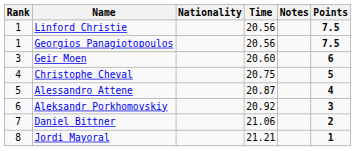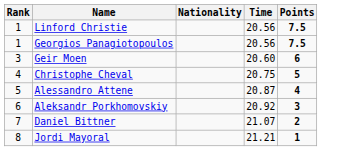- column: Notes
Daniel Bittner | Time: 21.06 -> 21.07
